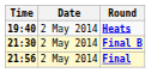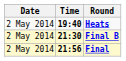columns swapped: Date <-> Time
